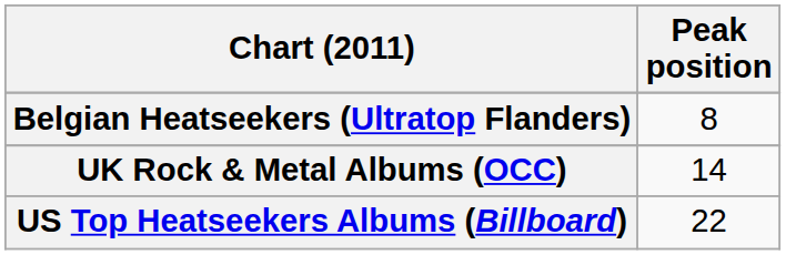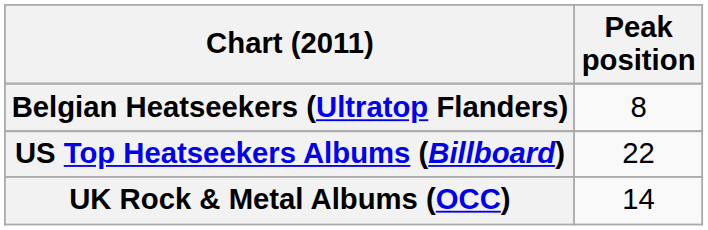rows swapped: UK Rock & Metal Albums (OCC) <-> US Top Heatseekers Albums (Billboard)
